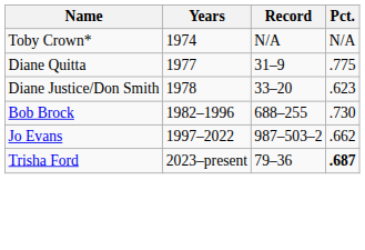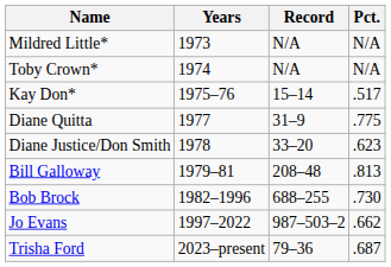+ row: Mildred Little* | 1973 | N/A | N/A
+ row: Kay Don* | 1975–76 | 15–14 | .517
+ row: Bill Galloway | 1979–81 | 208–48 | .813
Trisha Ford | Pct.: bold -> normal
